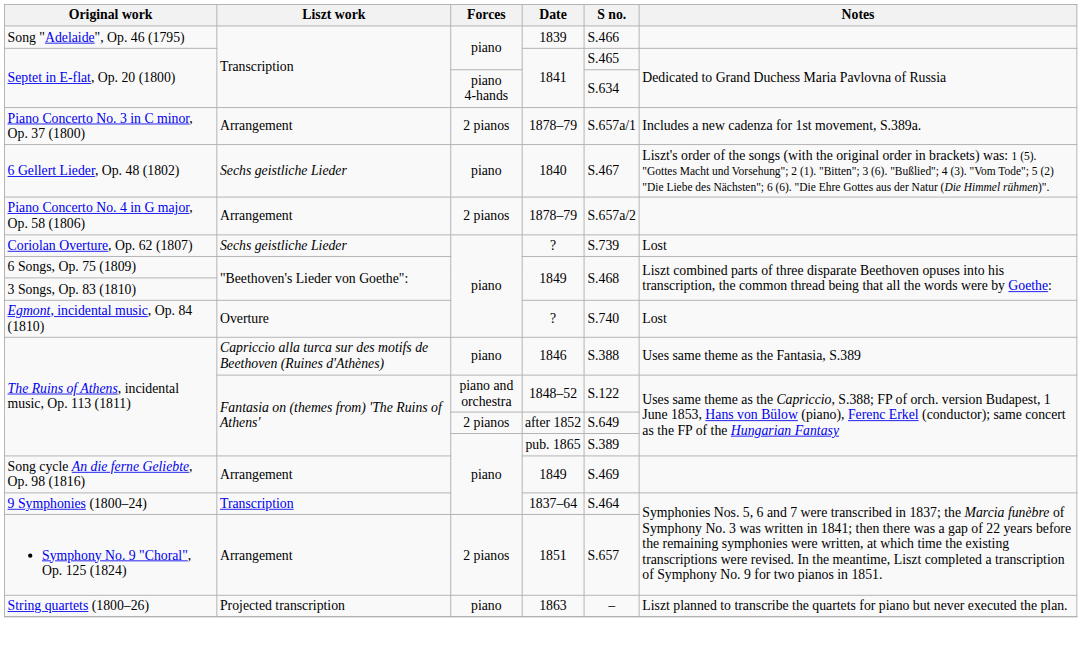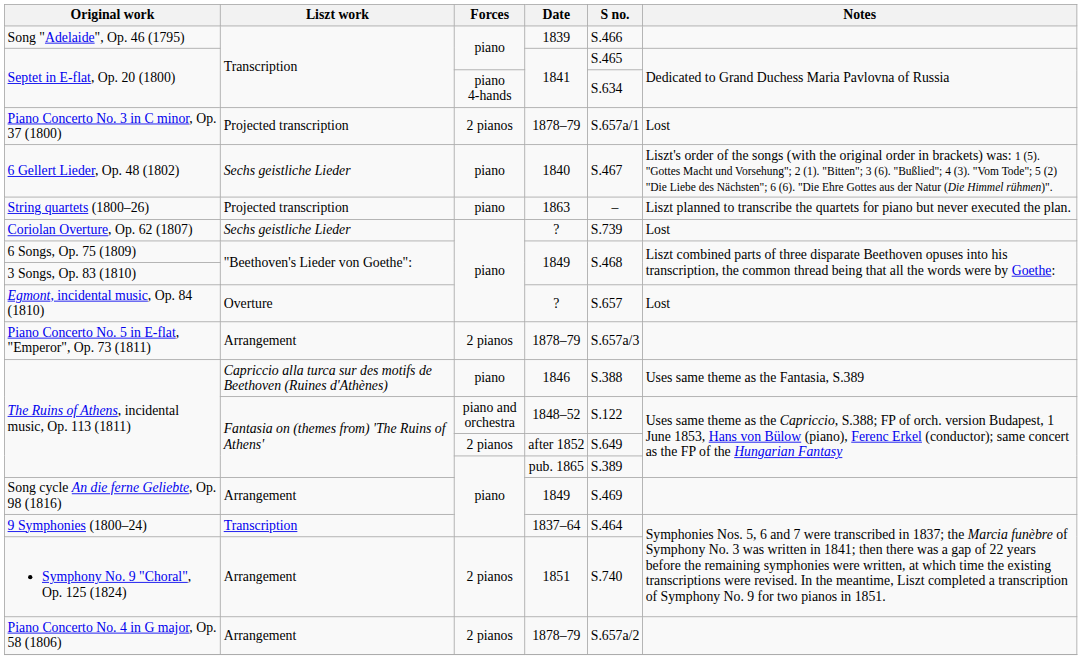Piano Concerto No. 3 in C minor, Op. 37 (1800) | Liszt work: Arrangement -> Projected transcription
Piano Concerto No. 3 in C minor, Op. 37 (1800) | Notes: Includes a new cadenza for 1st movement, S.389a. -> Lost
rows swapped: Piano Concerto No. 4 in G major, Op. 58 (1806) <-> String quartets (1800–26)
Egmont, incidental music, Op. 84 (1810) / ? | S no.: S.740 -> S.657
+ row: Piano Concerto No. 5 in E-flat, "Emperor", Op. 73 (1811) | Arrangement | 2 pianos | 1878–79 | S.657a/3
Symphony No. 9 "Choral", Op. 125 (1824) | S no.: S.657 -> S.740
